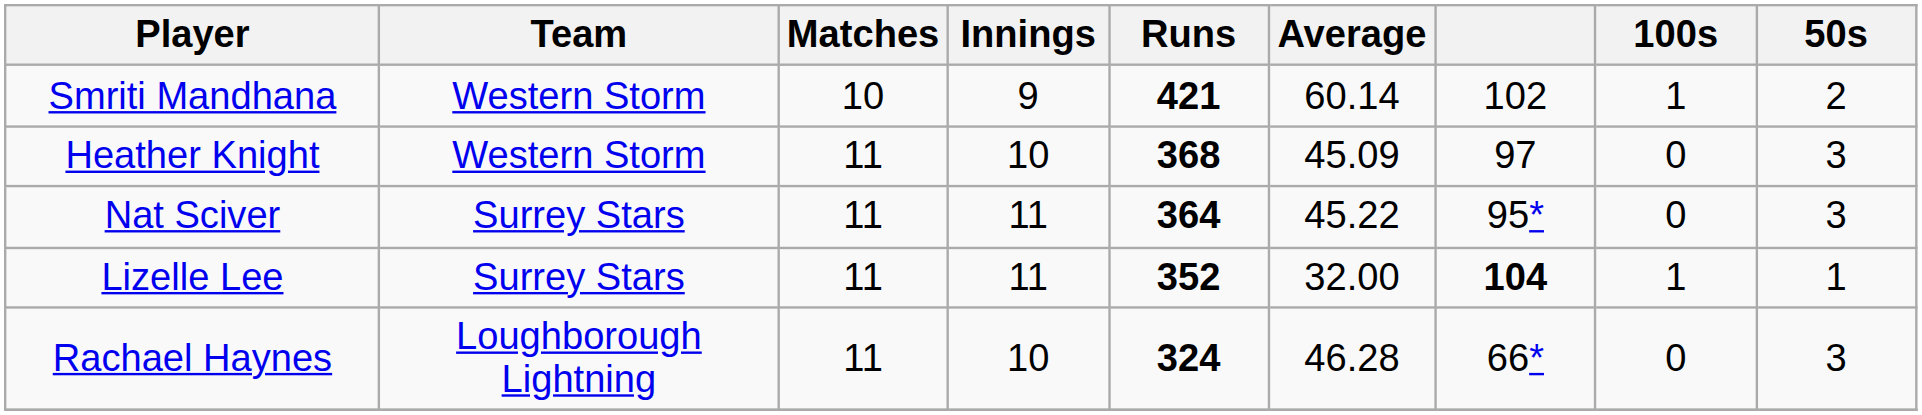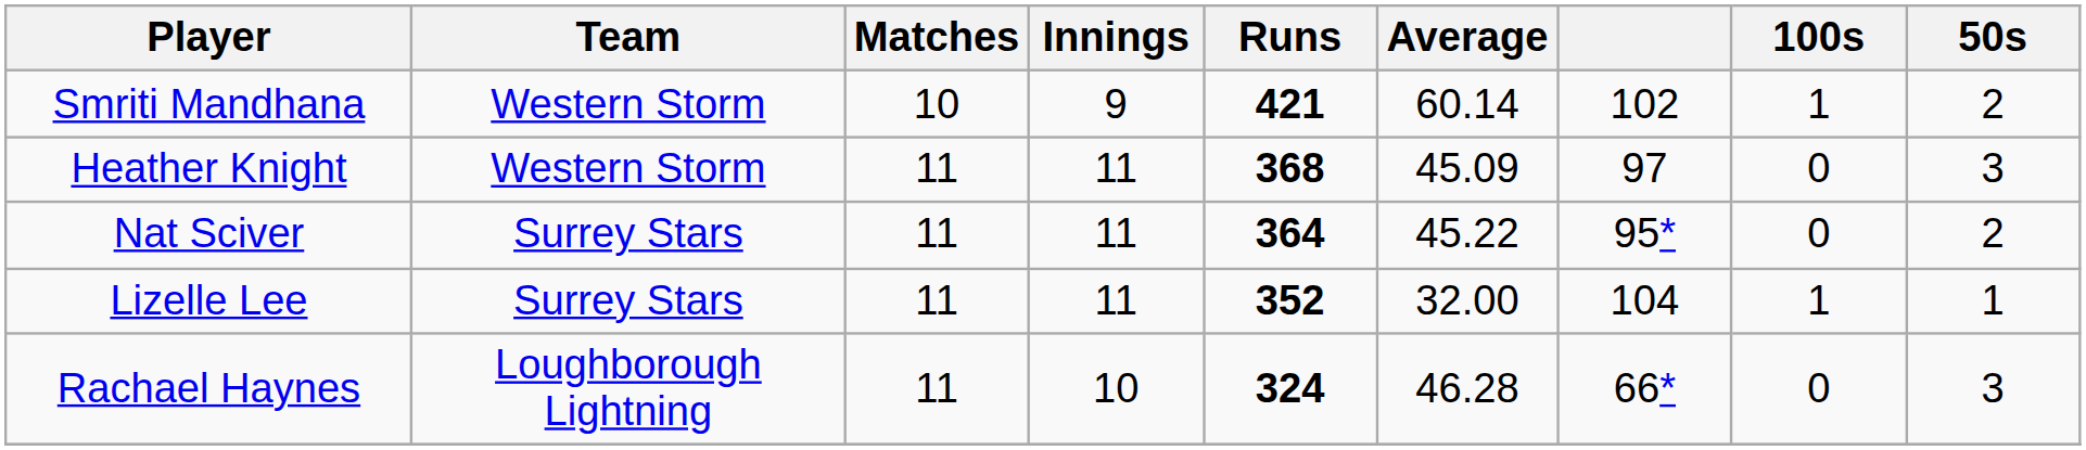Heather Knight | Innings: 10 -> 11
Nat Sciver | 50s: 3 -> 2
Lizelle Lee | column 7: bold -> normal
